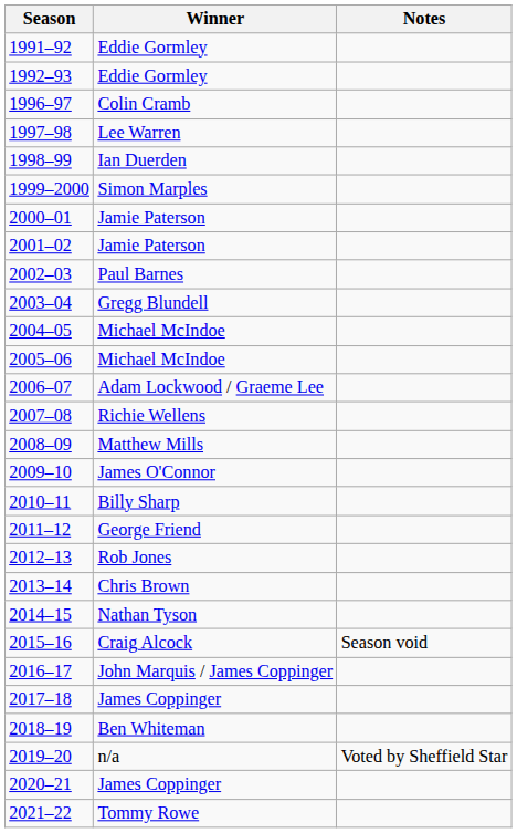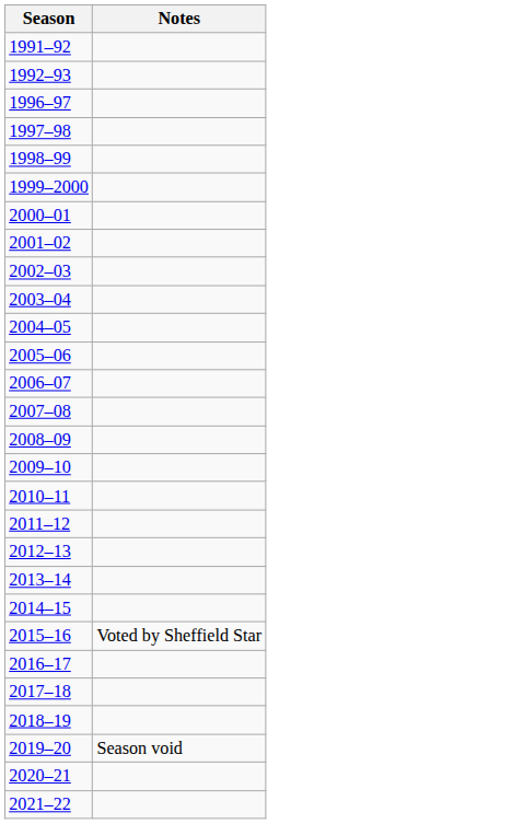- column: Winner | Eddie Gormley | Eddie Gormley | Colin Cramb | Lee Warren | Ian Duerden | Simon Marples | Jamie Paterson | Jamie Paterson | Paul Barnes | Gregg Blundell | Michael McIndoe | Michael McIndoe | Adam Lockwood / Graeme Lee | Richie Wellens | Matthew Mills | James O'Connor | Billy Sharp | George Friend | Rob Jones | Chris Brown | Nathan Tyson | Craig Alcock | John Marquis / James Coppinger | James Coppinger | Ben Whiteman | n/a | James Coppinger | Tommy Rowe
2015–16 | Notes: Season void -> Voted by Sheffield Star
2019–20 | Notes: Voted by Sheffield Star -> Season void
